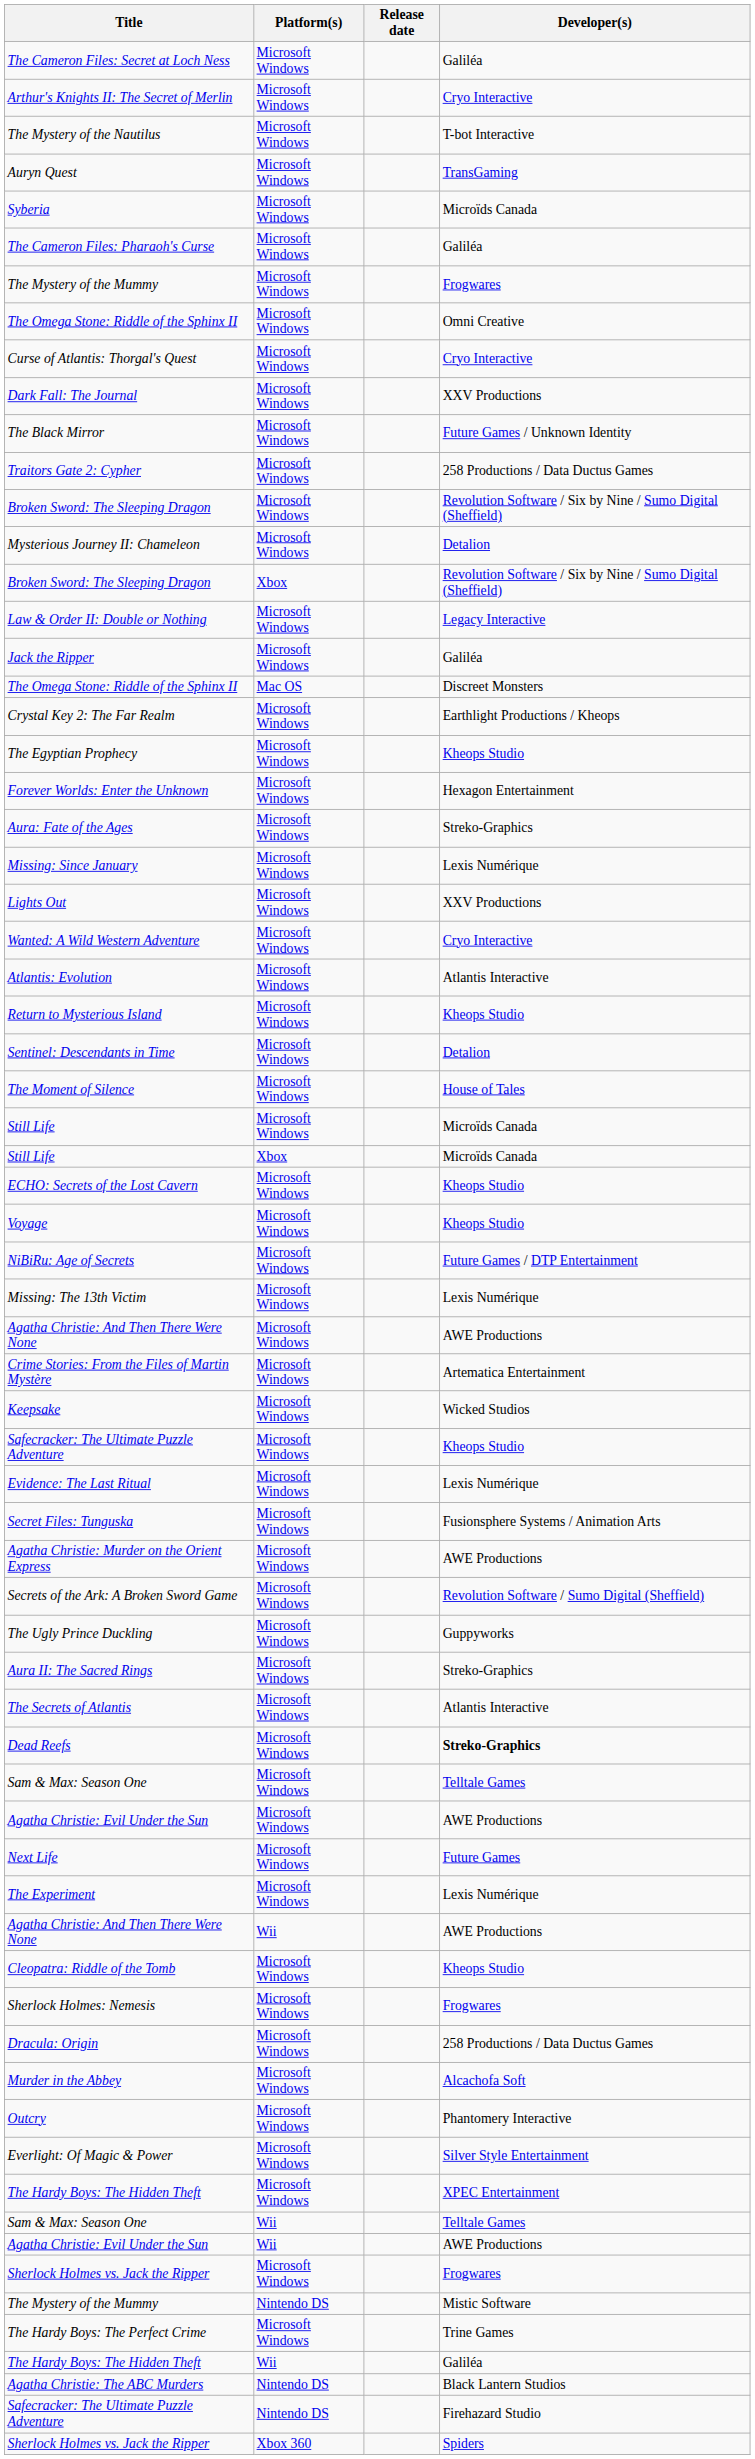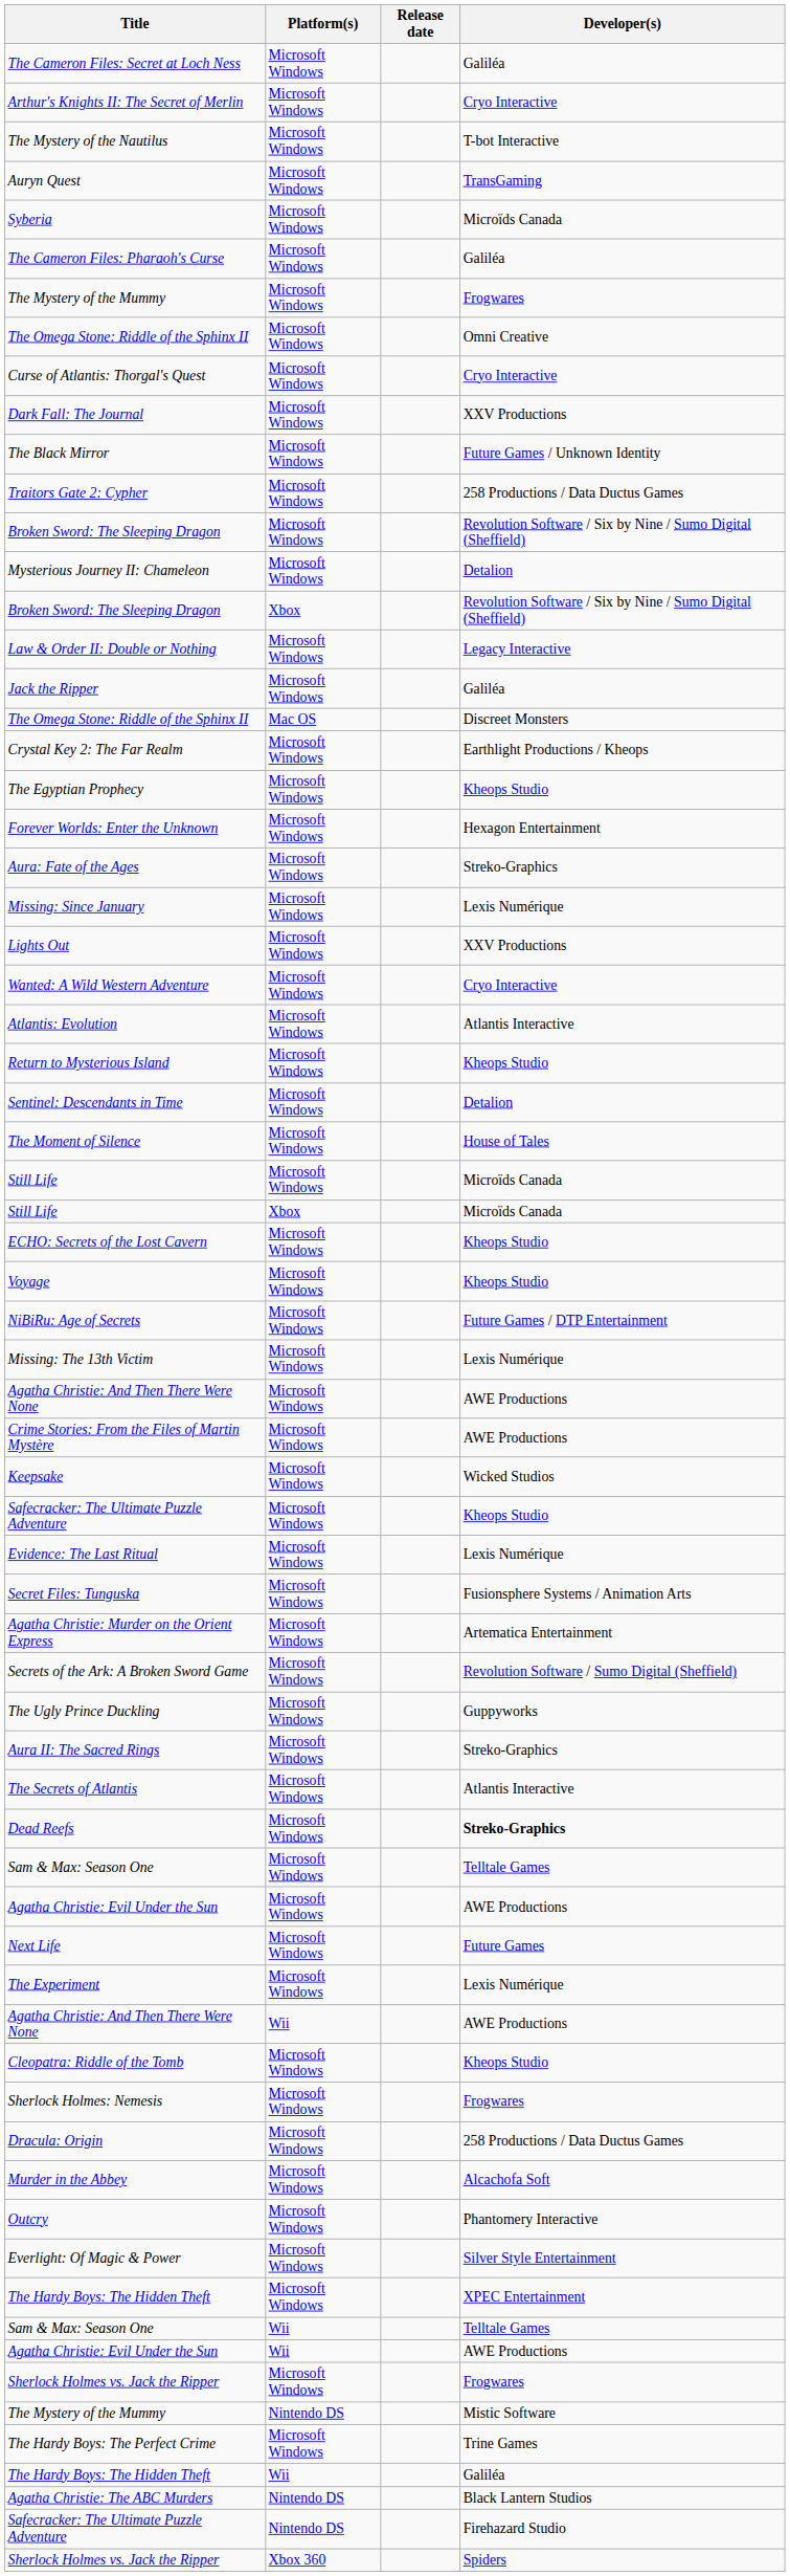Crime Stories: From the Files of Martin Mystère | Developer(s): Artematica Entertainment -> AWE Productions
Agatha Christie: Murder on the Orient Express | Developer(s): AWE Productions -> Artematica Entertainment
